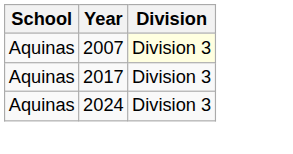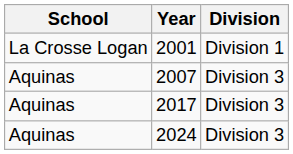+ row: La Crosse Logan | 2001 | Division 1
2007 | Division: lightyellow background -> no background
